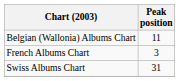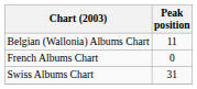French Albums Chart | Peak position: 3 -> 0
